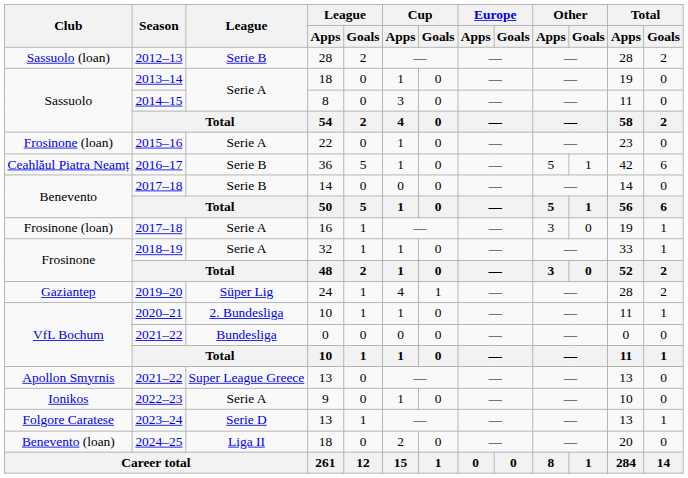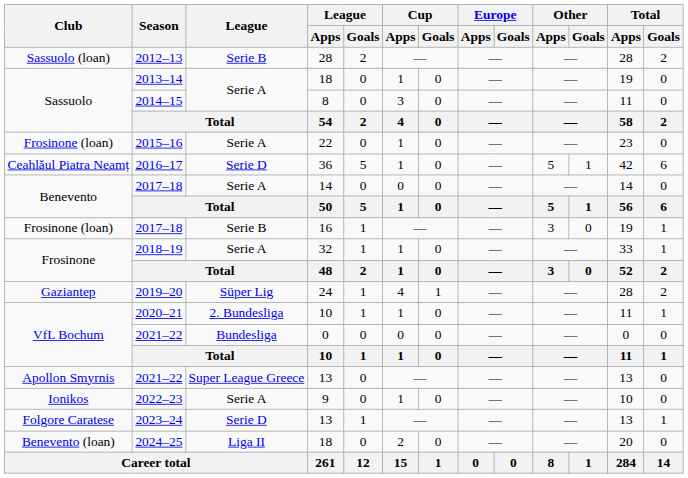2016–17 | League: Serie B -> Serie D
2017–18 / 14 | League: Serie B -> Serie A
2017–18 / 16 | League: Serie A -> Serie B
